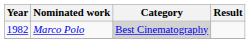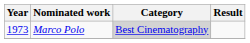Marco Polo | Year: 1982 -> 1973
